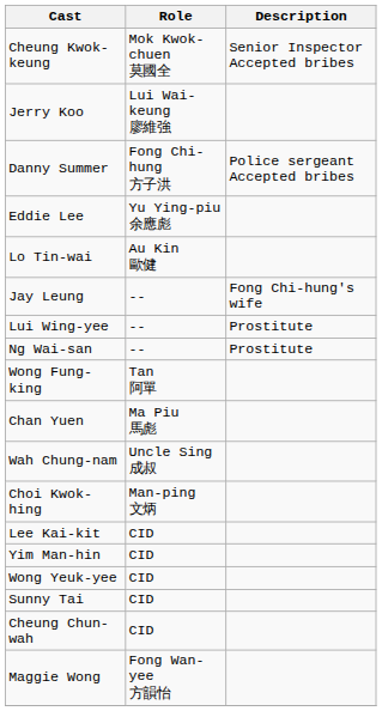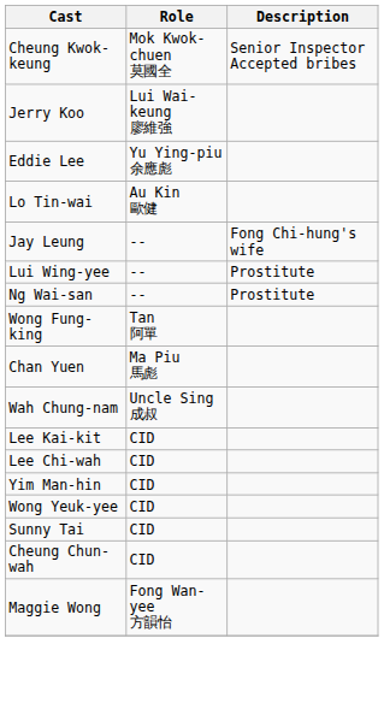- row: Danny Summer | Fong Chi-hung 方子洪 | Police sergeant Accepted bribes
- row: Choi Kwok-hing | Man-ping 文炳
+ row: Lee Chi-wah | CID
